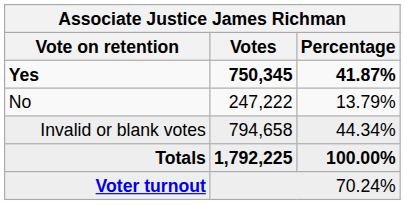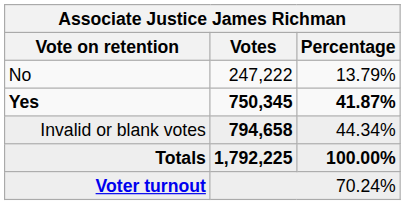rows swapped: Yes <-> No
Invalid or blank votes | Votes: normal -> bold
